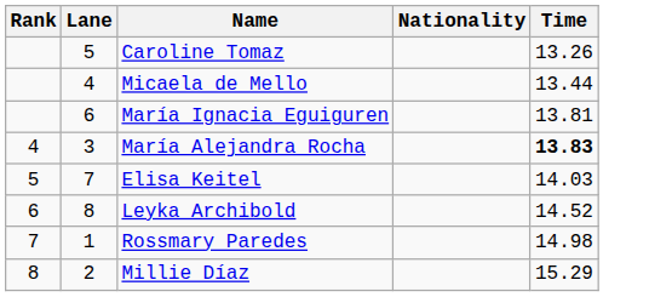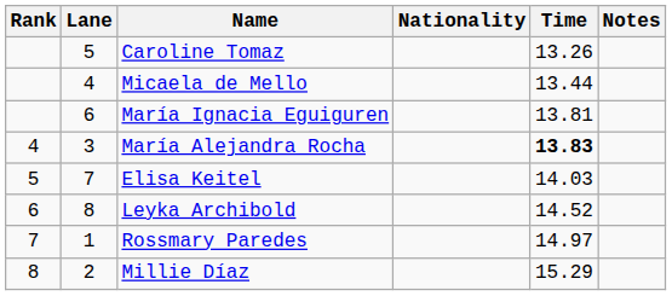+ column: Notes
Rossmary Paredes | Time: 14.98 -> 14.97
